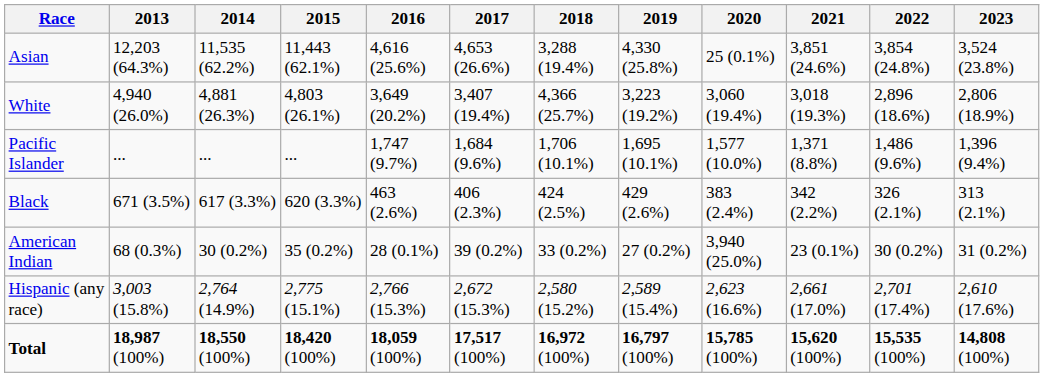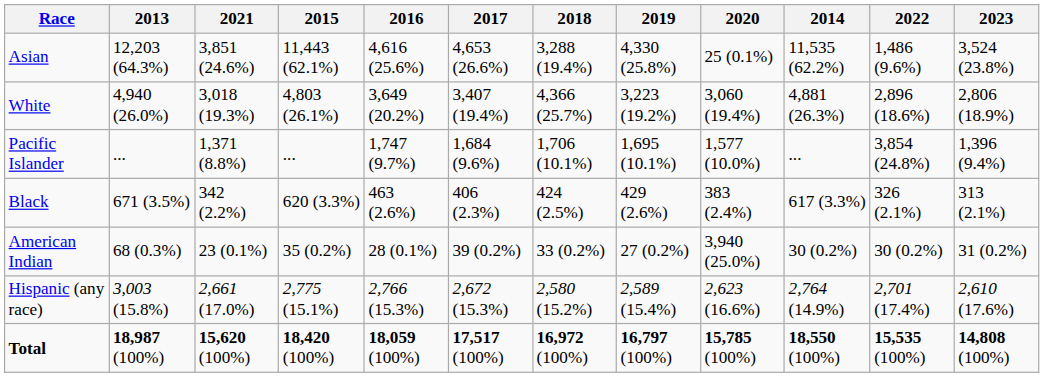columns swapped: 2014 <-> 2021
Asian | 2022: 3,854 (24.8%) -> 1,486 (9.6%)
Pacific Islander | 2022: 1,486 (9.6%) -> 3,854 (24.8%)
